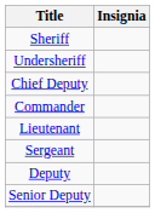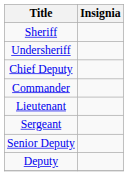rows swapped: Senior Deputy <-> Deputy
